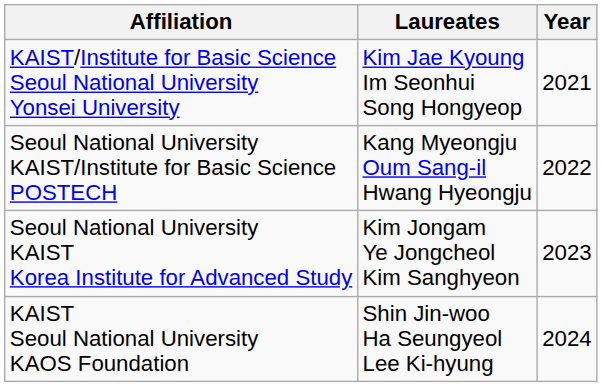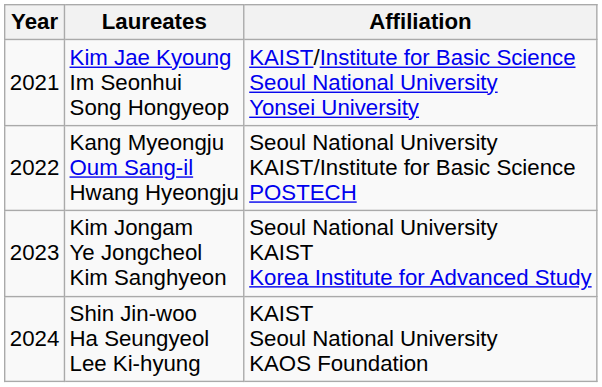columns swapped: Year <-> Affiliation
